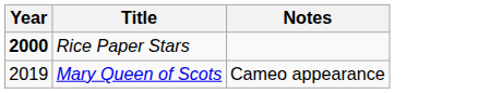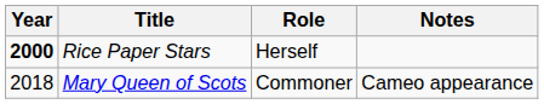+ column: Role | Herself | Commoner
Mary Queen of Scots | Year: 2019 -> 2018
